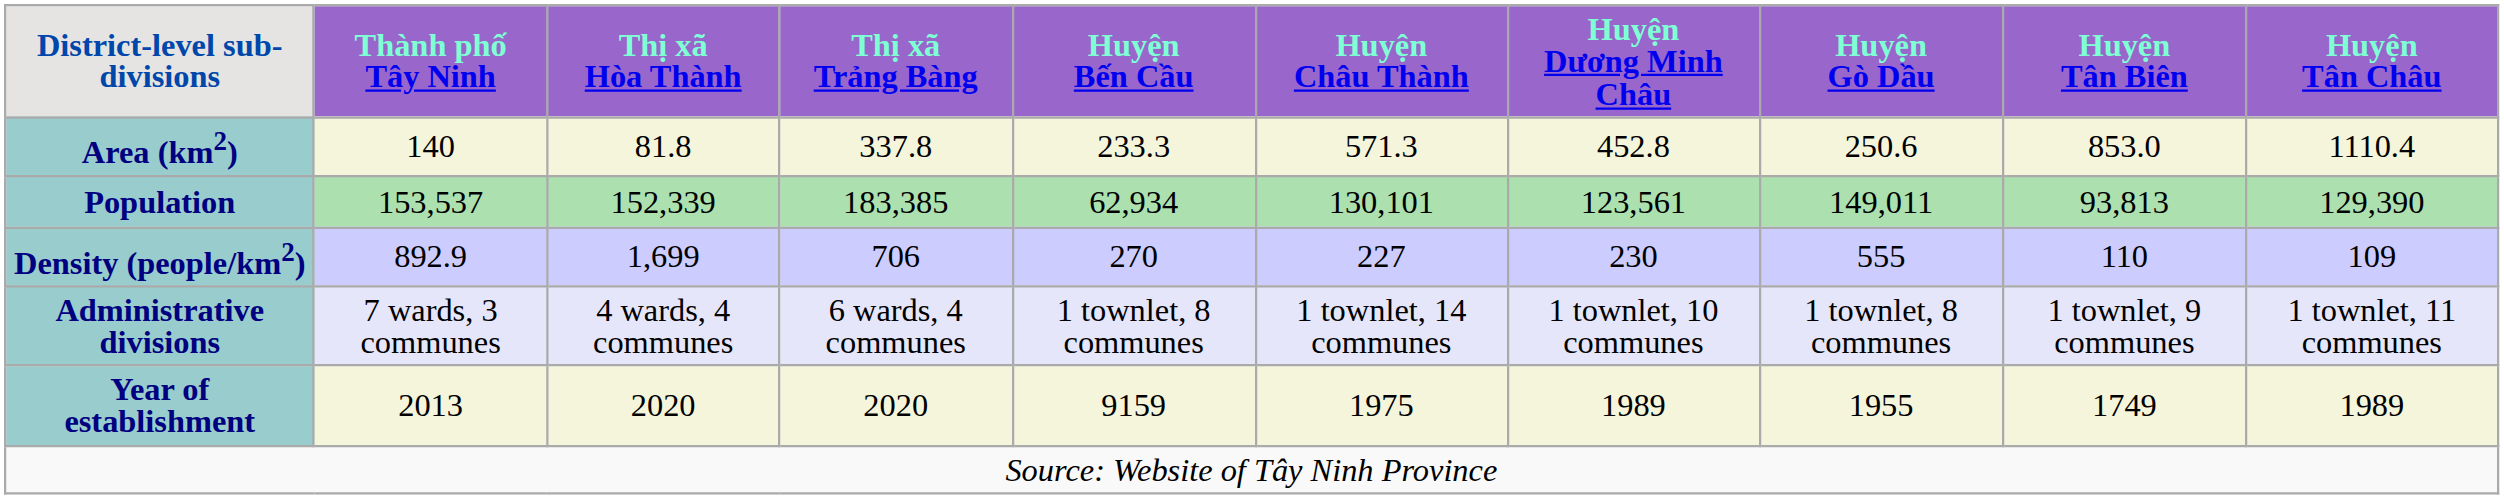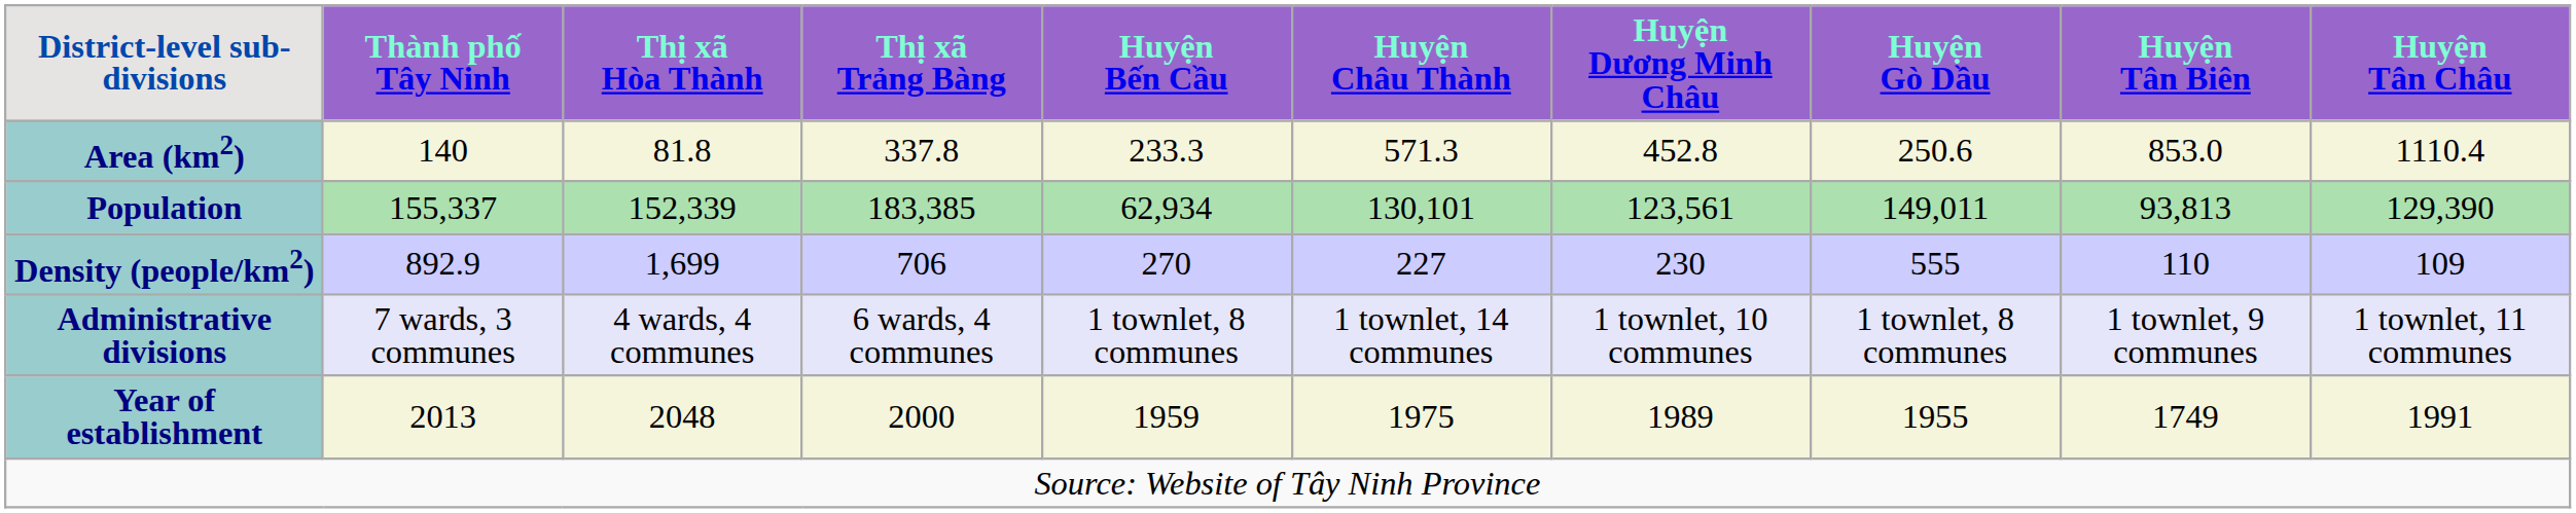Population | Thành phố Tây Ninh: 153,537 -> 155,337
Year of establishment | Thị xã Hòa Thành: 2020 -> 2048
Year of establishment | Thị xã Trảng Bàng: 2020 -> 2000
Year of establishment | Huyện Bến Cầu: 9159 -> 1959
Year of establishment | Huyện Tân Châu: 1989 -> 1991
